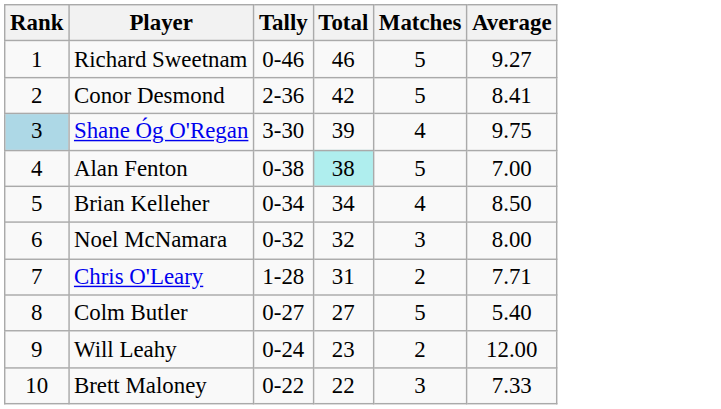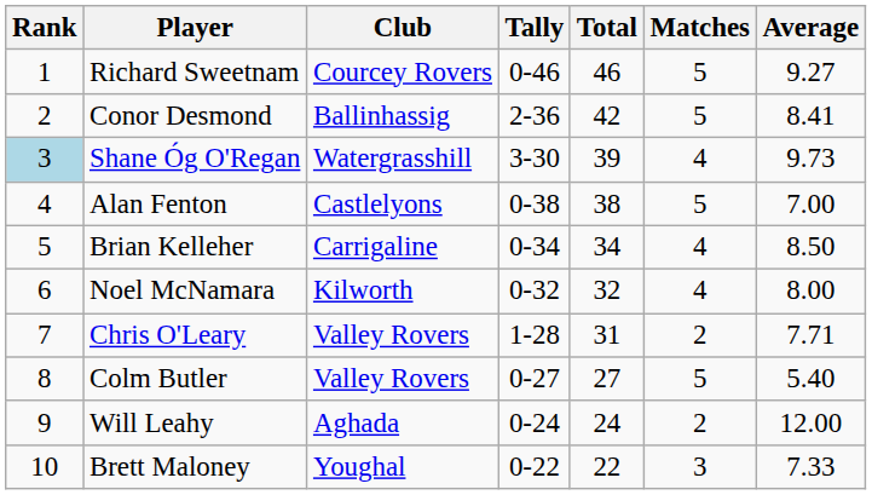+ column: Club | Courcey Rovers | Ballinhassig | Watergrasshill | Castlelyons | Carrigaline | Kilworth | Valley Rovers | Valley Rovers | Aghada | Youghal
Shane Óg O'Regan | Average: 9.75 -> 9.73
Alan Fenton | Total: paleturquoise background -> no background
Noel McNamara | Matches: 3 -> 4
Will Leahy | Total: 23 -> 24
